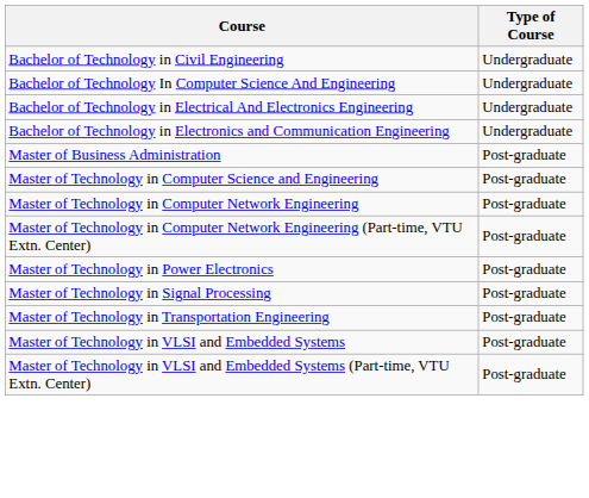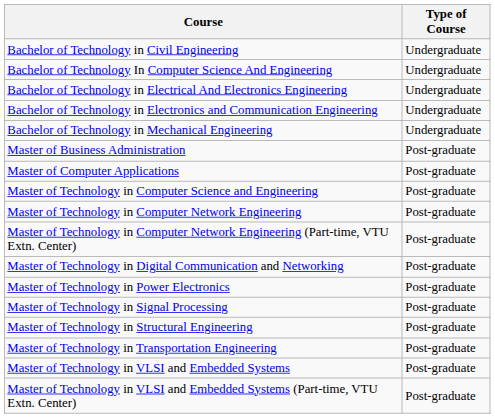+ row: Bachelor of Technology in Mechanical Engineering | Undergraduate
+ row: Master of Computer Applications | Post-graduate
+ row: Master of Technology in Digital Communication and Networking | Post-graduate
+ row: Master of Technology in Structural Engineering | Post-graduate
